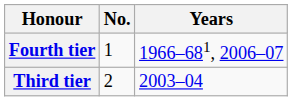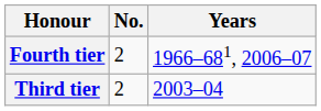Fourth tier | No.: 1 -> 2
